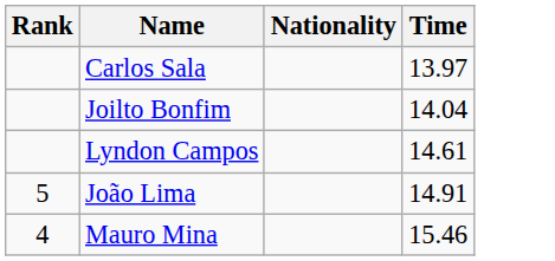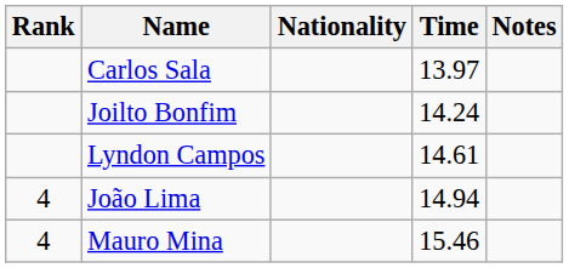+ column: Notes
Joilto Bonfim | Time: 14.04 -> 14.24
João Lima | Rank: 5 -> 4
João Lima | Time: 14.91 -> 14.94
